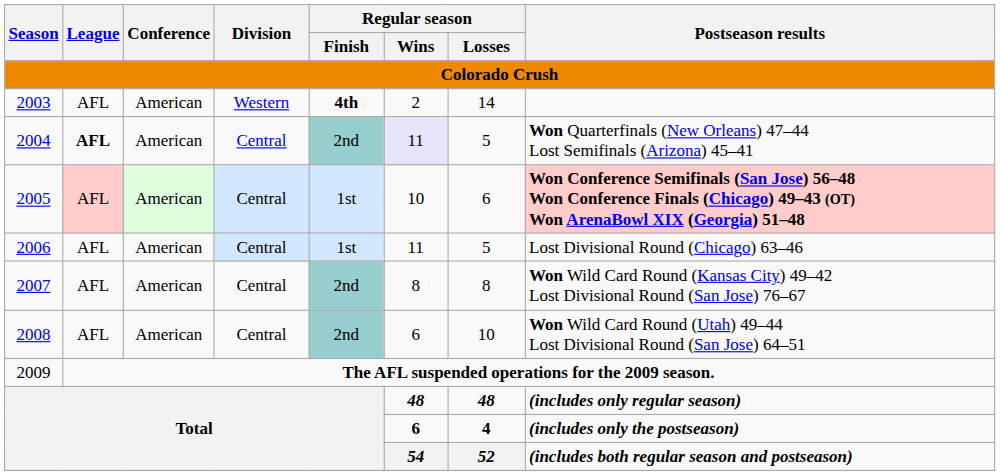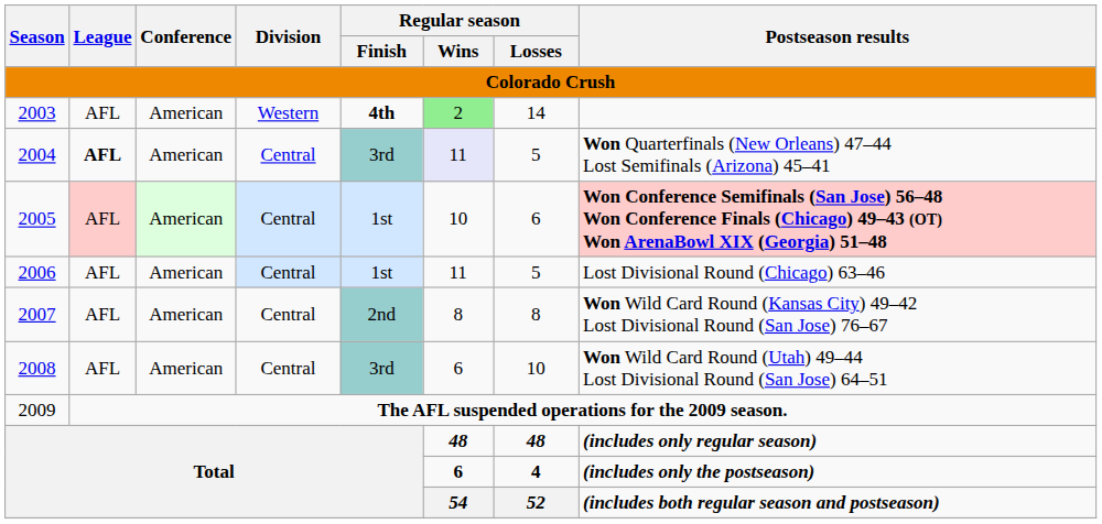2003 | Regular season / Wins: no background -> lightgreen background
2004 | Regular season / Finish: 2nd -> 3rd
2008 | Regular season / Finish: 2nd -> 3rd
